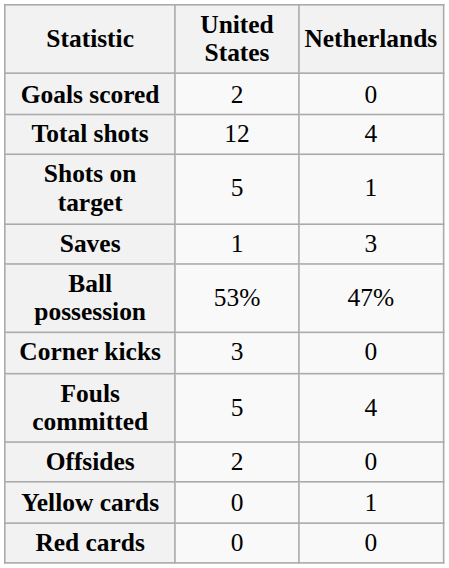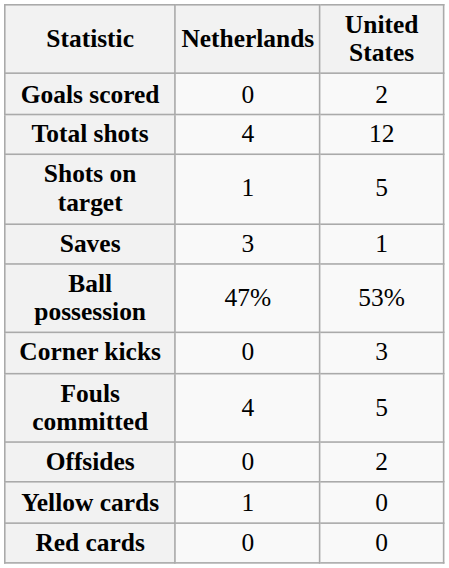columns swapped: United States <-> Netherlands
